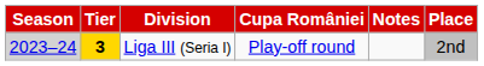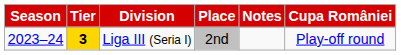columns swapped: Place <-> Cupa României
Liga III (Seria I) | Season: lightgrey background -> no background
